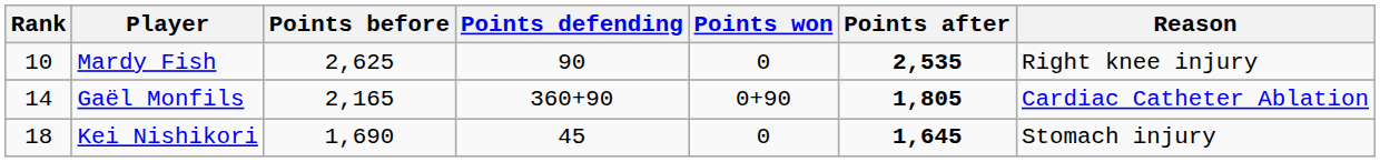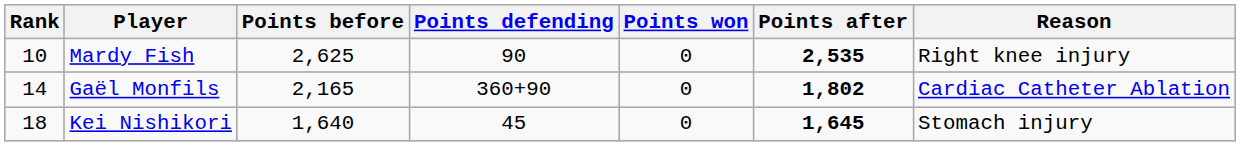Gaël Monfils | Points won: 0+90 -> 0
Gaël Monfils | Points after: 1,805 -> 1,802
Kei Nishikori | Points before: 1,690 -> 1,640
